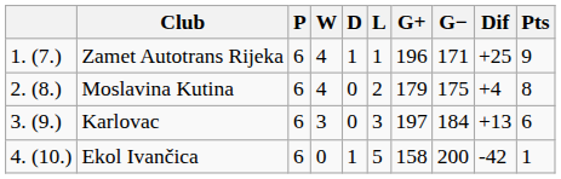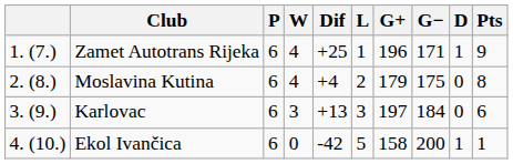columns swapped: D <-> Dif
